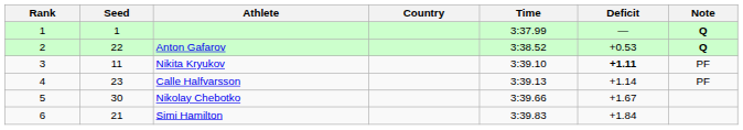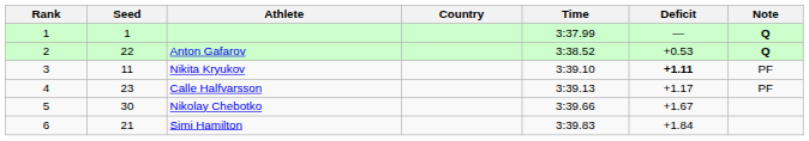Calle Halfvarsson | Deficit: +1.14 -> +1.17
